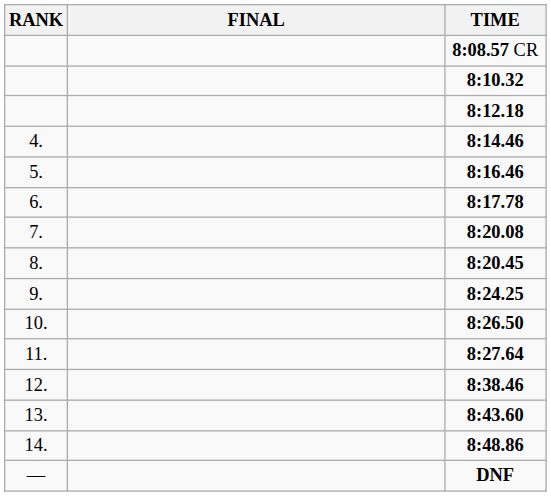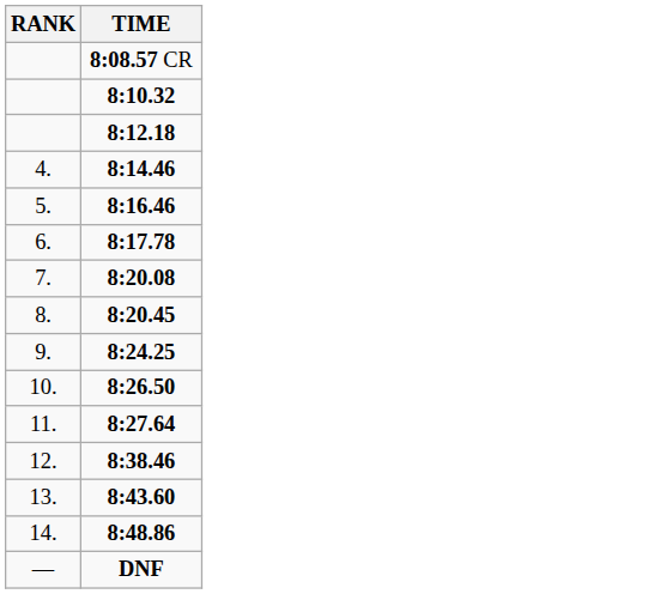- column: FINAL
